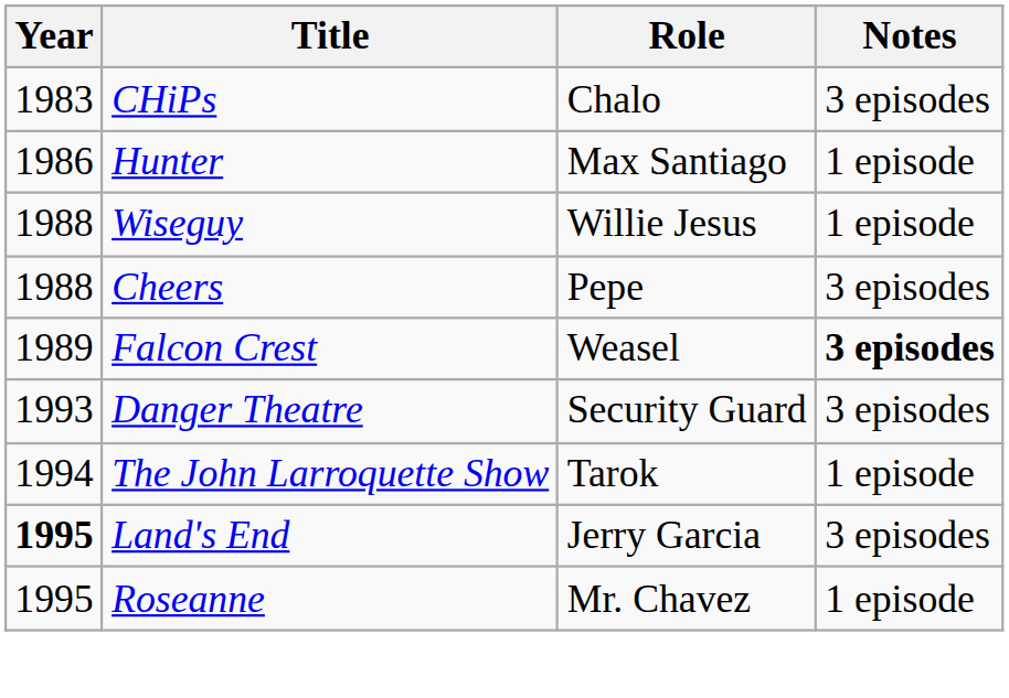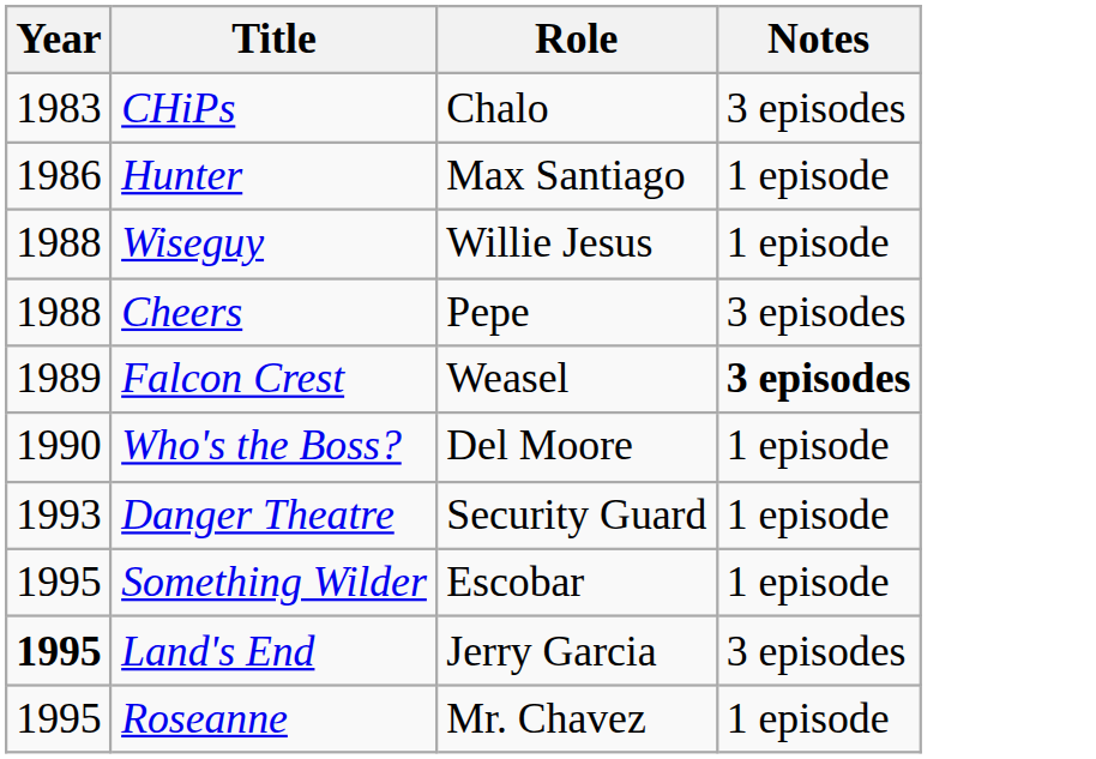+ row: 1990 | Who's the Boss? | Del Moore | 1 episode
Danger Theatre | Notes: 3 episodes -> 1 episode
- row: 1994 | The John Larroquette Show | Tarok | 1 episode
+ row: 1995 | Something Wilder | Escobar | 1 episode
